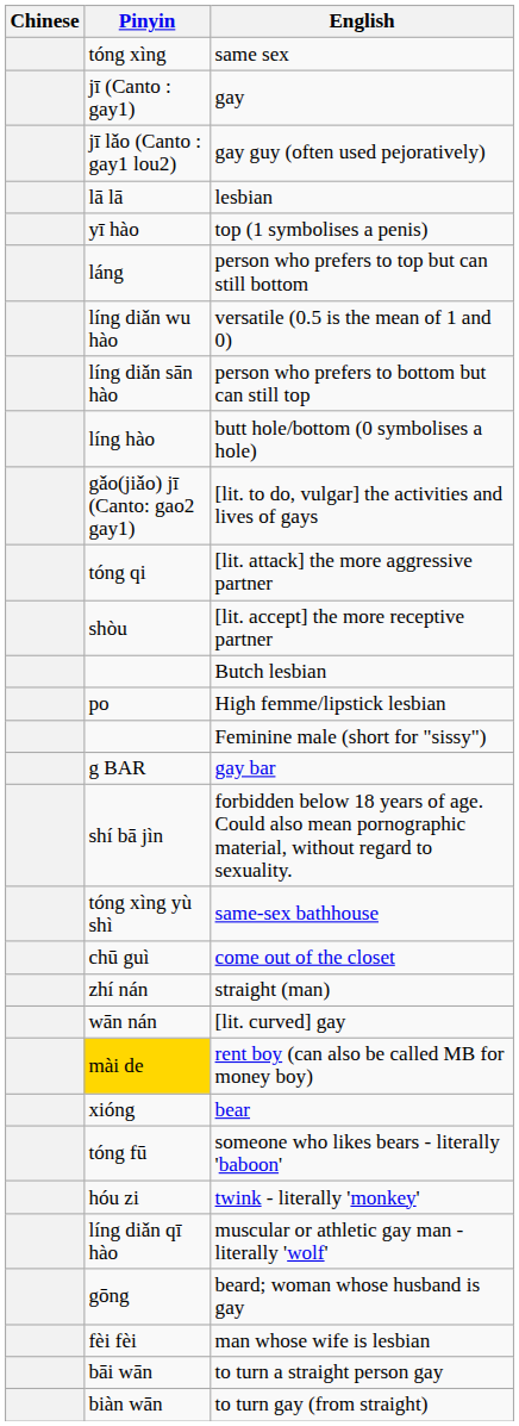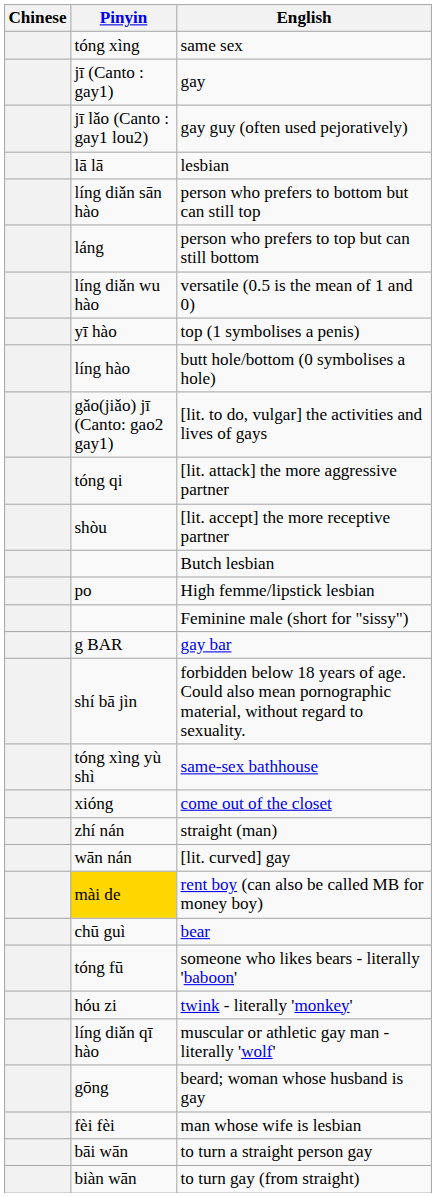rows swapped: top (1 symbolises a penis) <-> person who prefers to bottom but can still top
come out of the closet | Pinyin: chū guì -> xióng
bear | Pinyin: xióng -> chū guì
